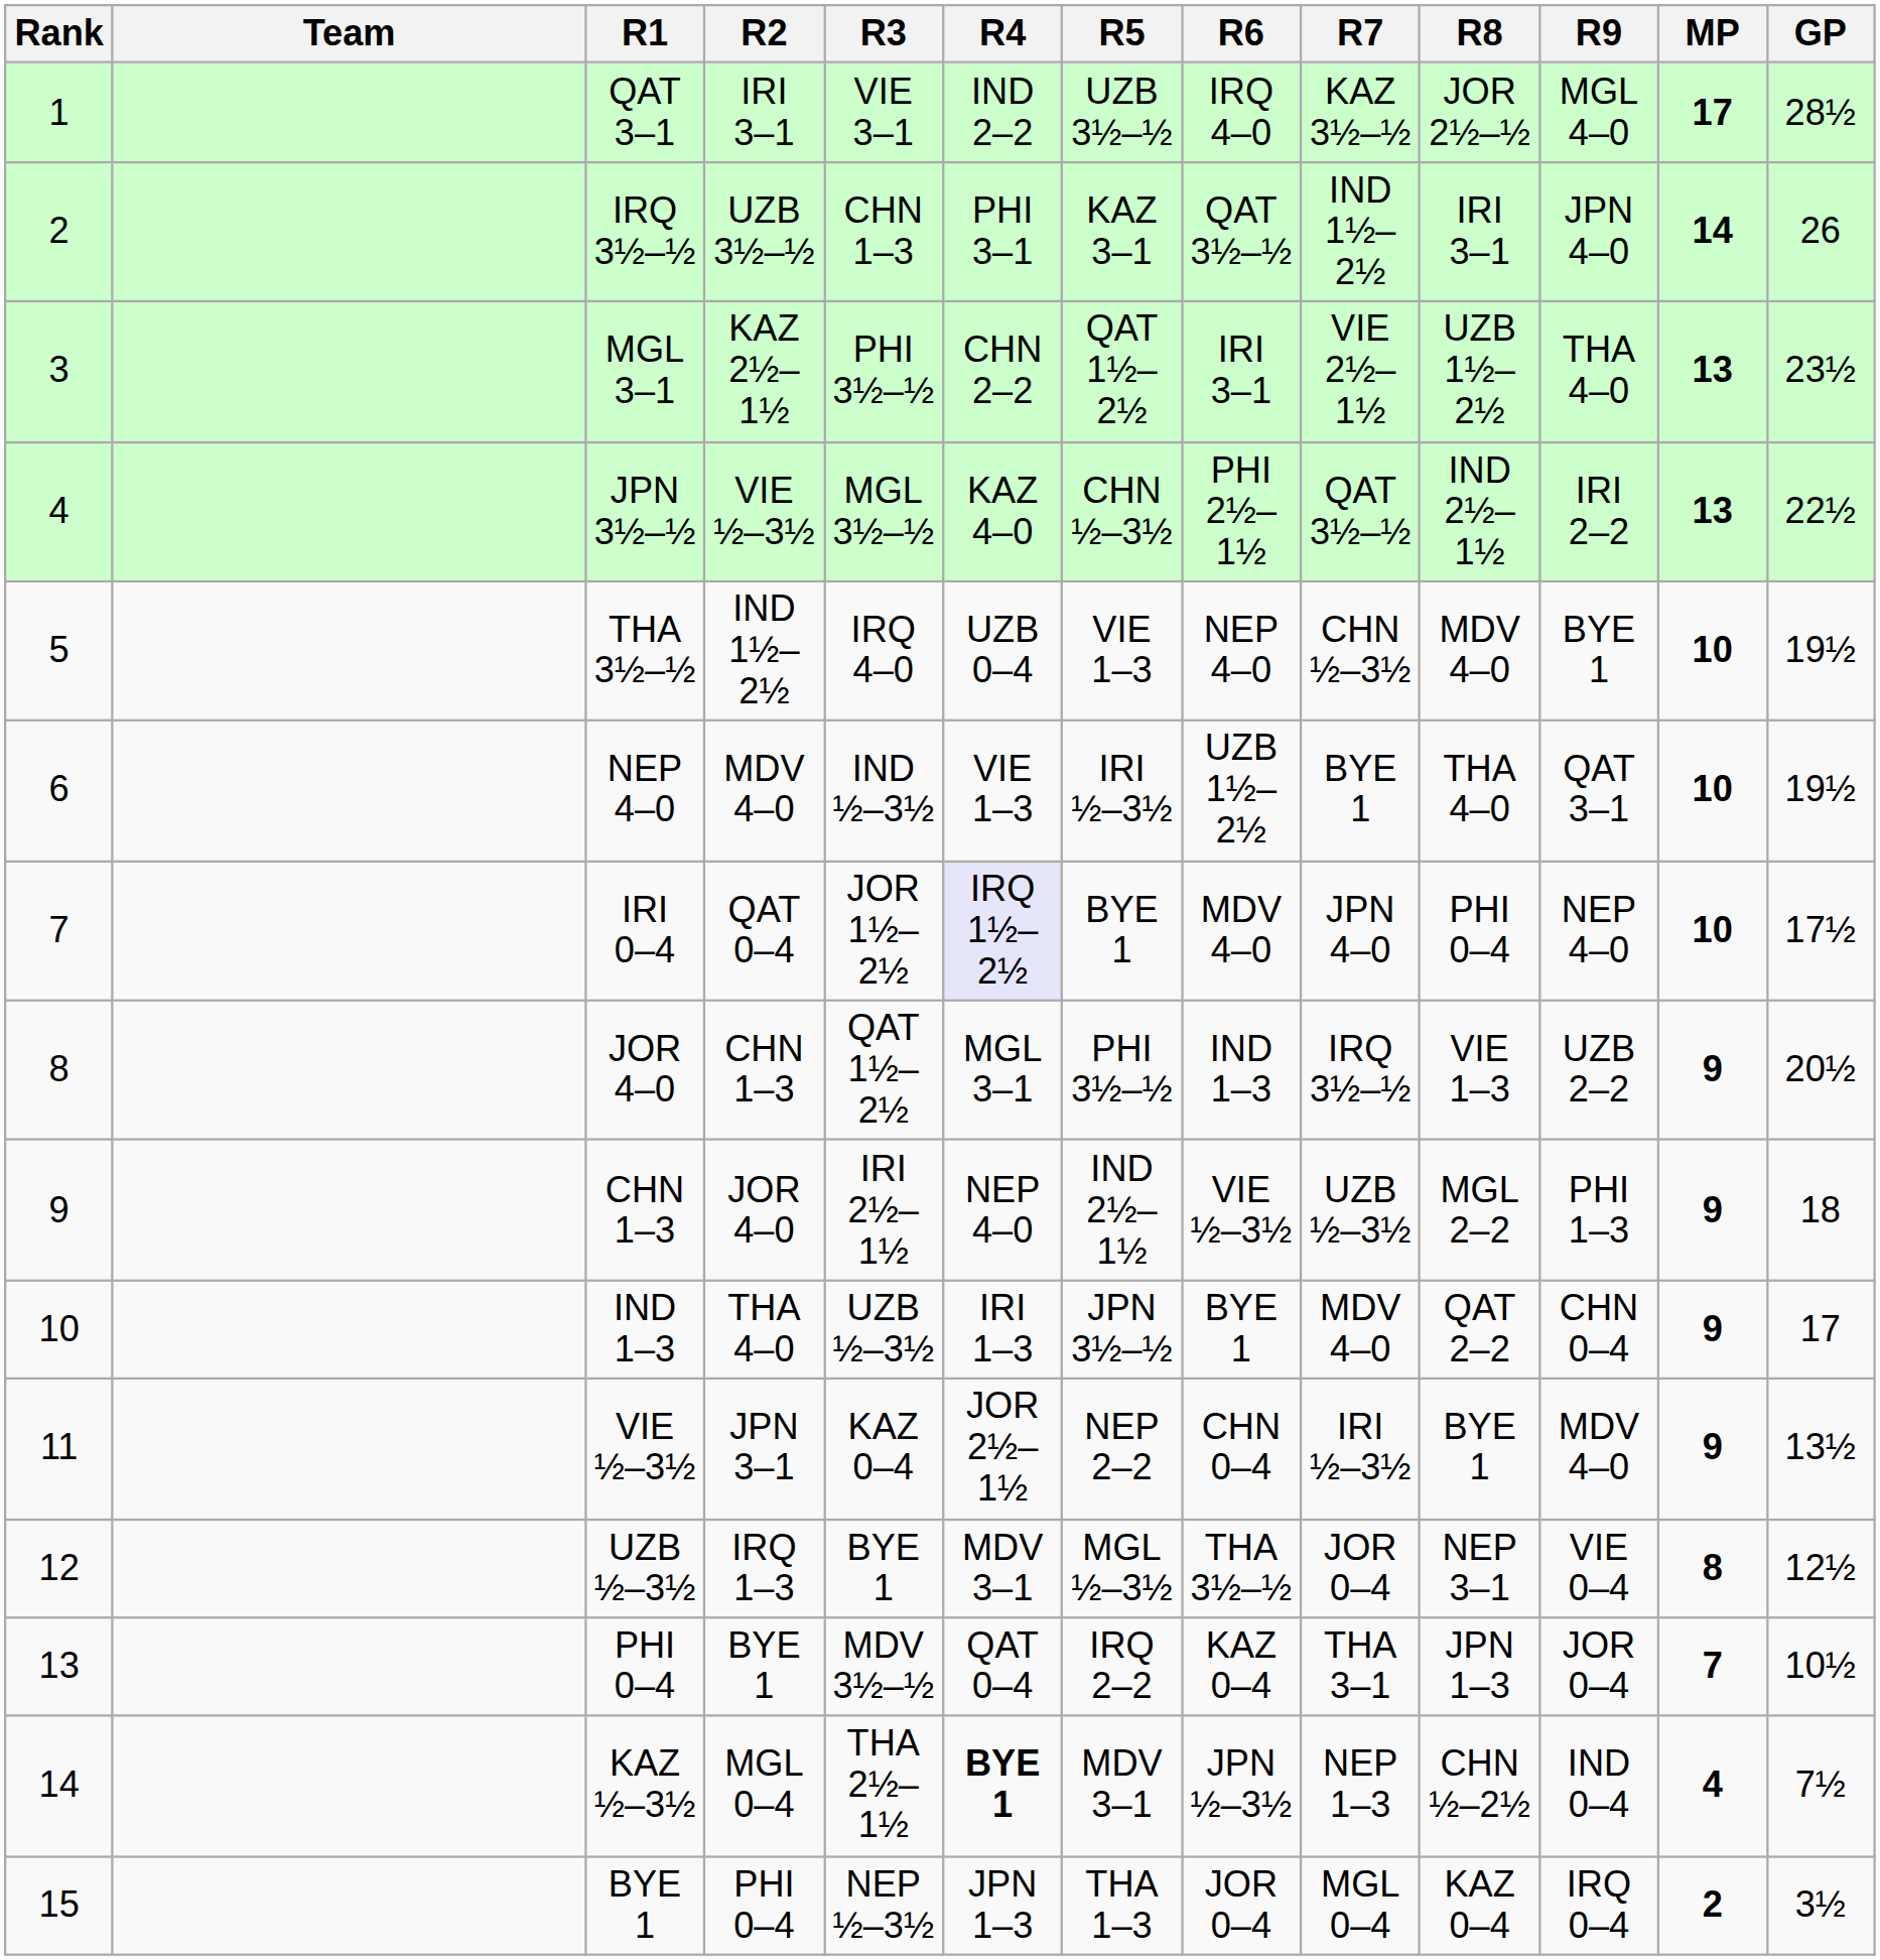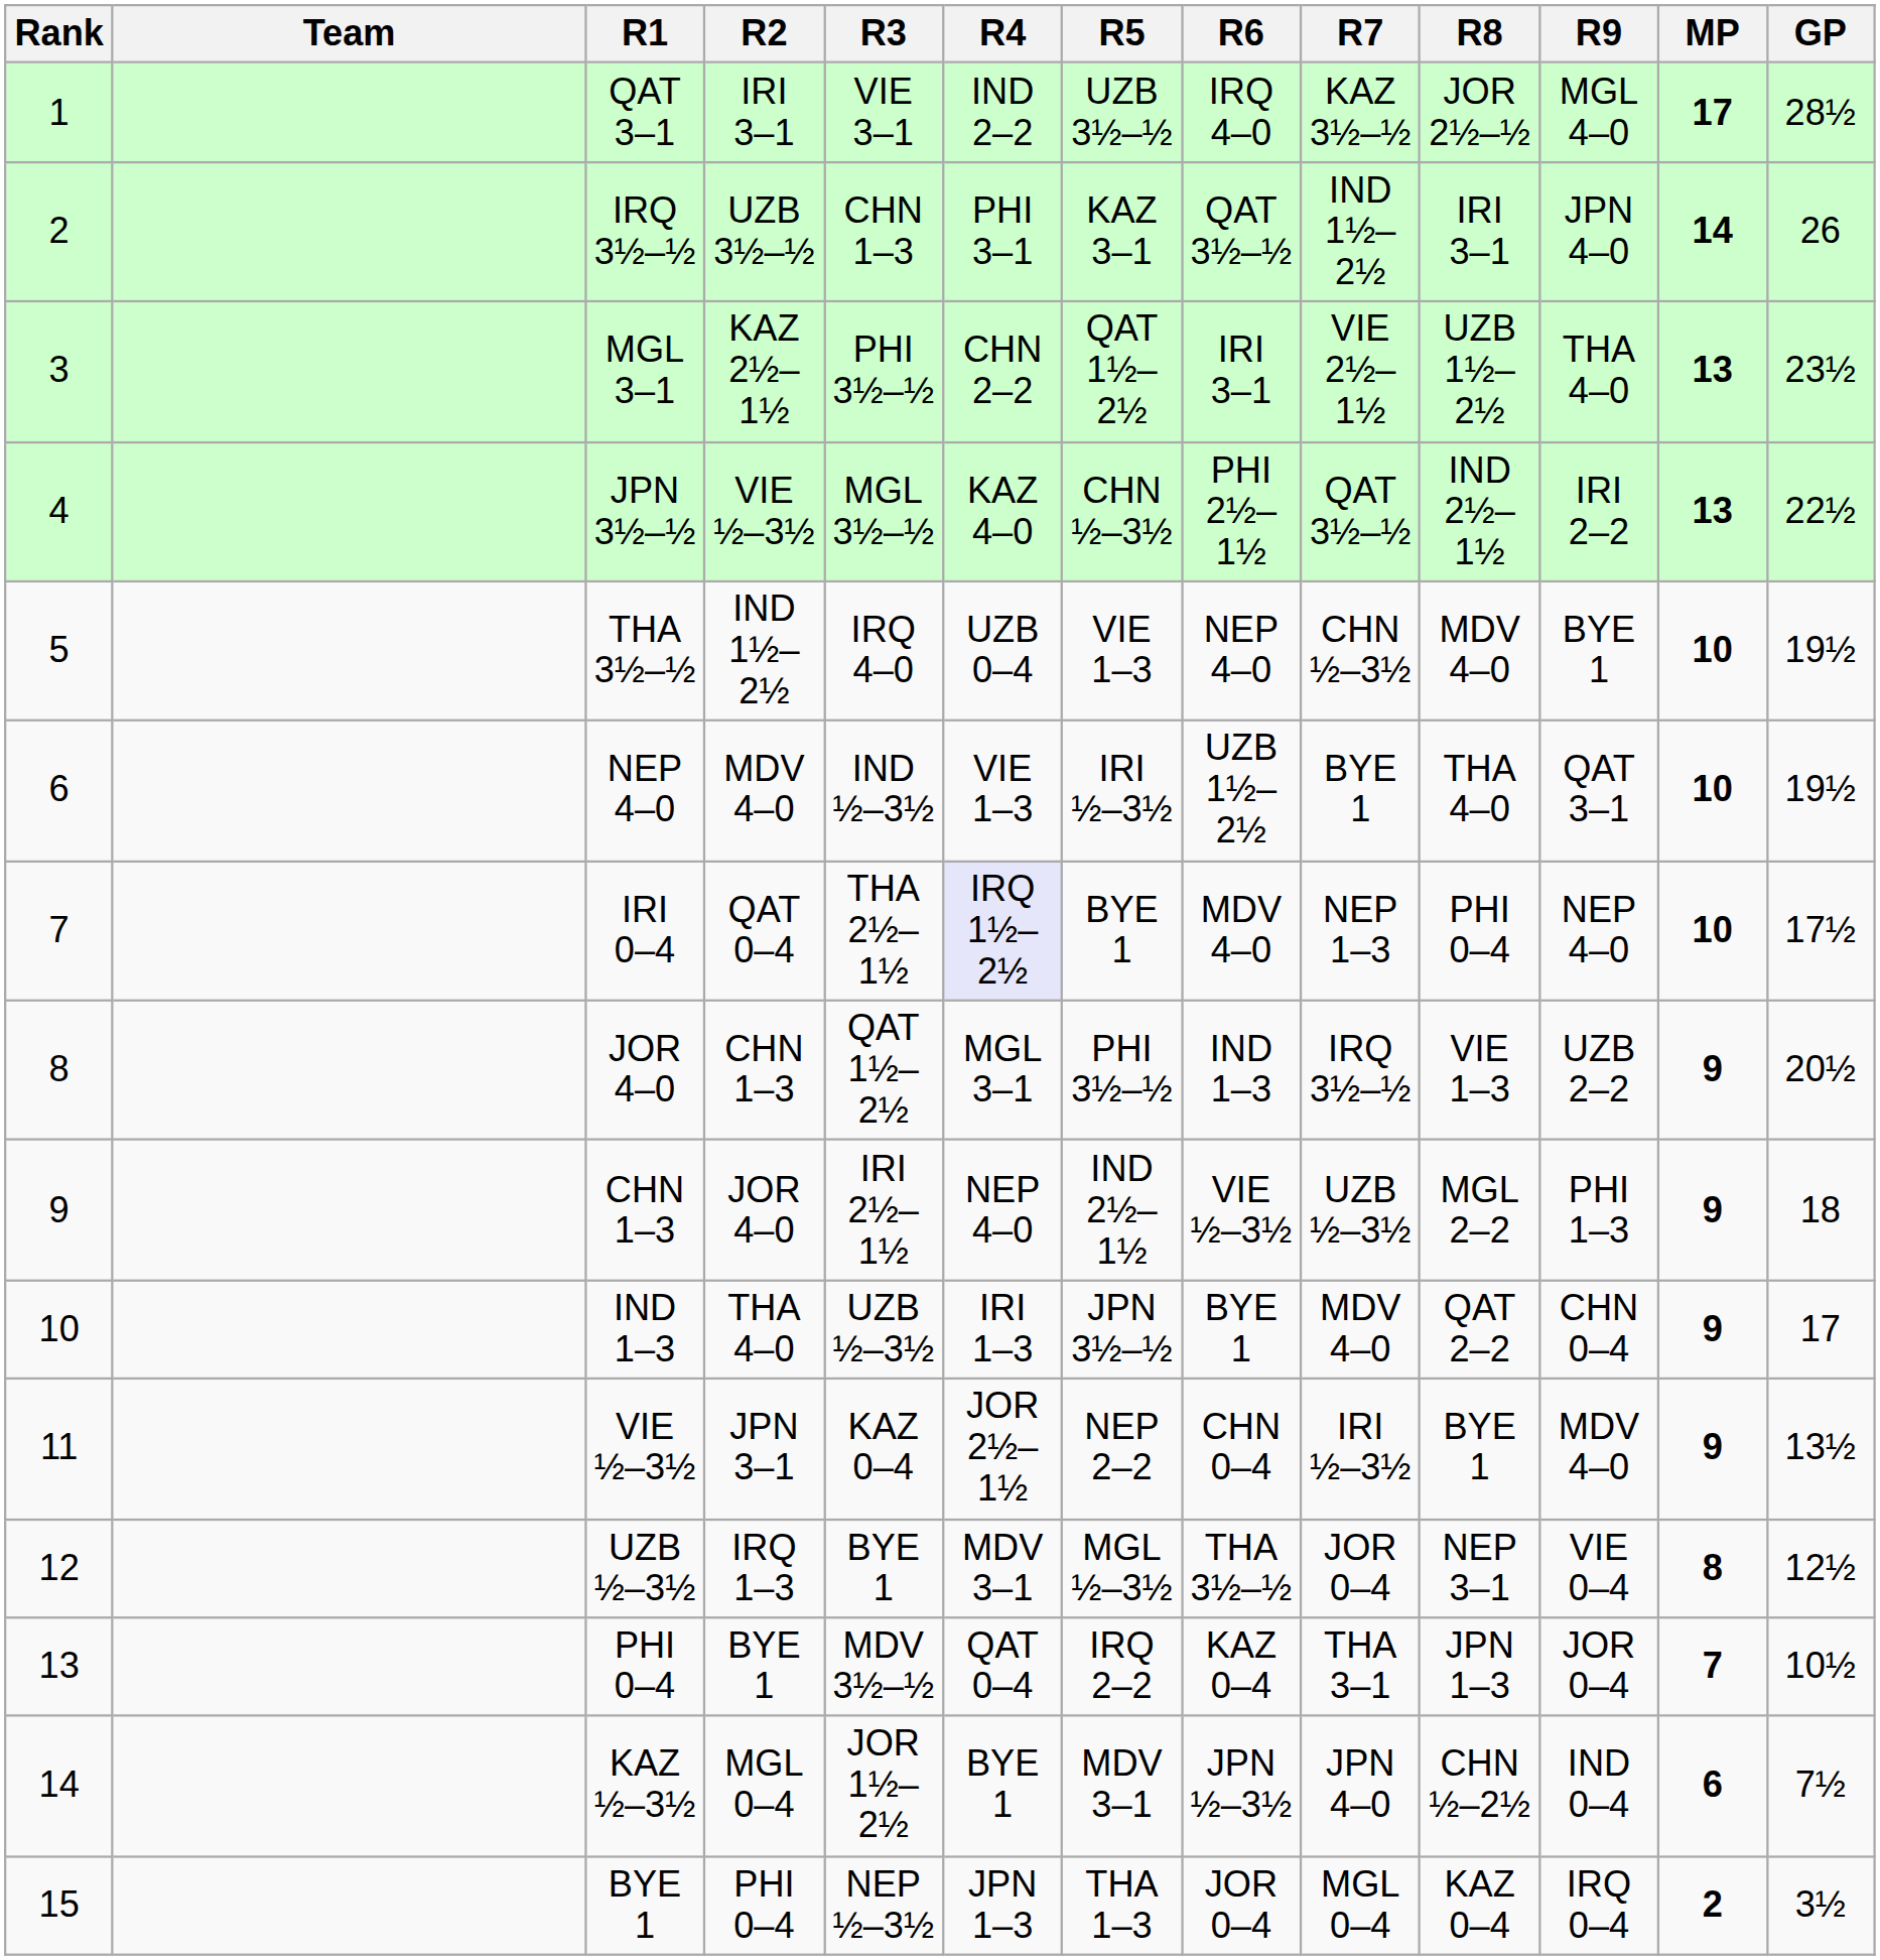IRI 0–4 | R3: JOR 1½–2½ -> THA 2½–1½
IRI 0–4 | R7: JPN 4–0 -> NEP 1–3
KAZ ½–3½ | R3: THA 2½–1½ -> JOR 1½–2½
KAZ ½–3½ | R4: bold -> normal
KAZ ½–3½ | R7: NEP 1–3 -> JPN 4–0
KAZ ½–3½ | MP: 4 -> 6
